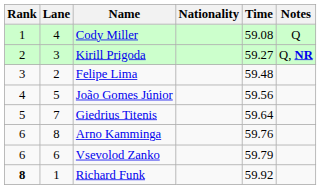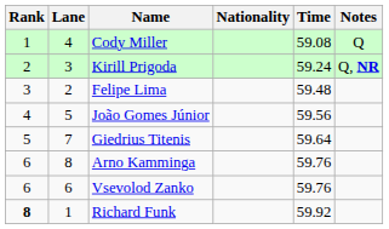Kirill Prigoda | Time: 59.27 -> 59.24
Vsevolod Zanko | Time: 59.79 -> 59.76
